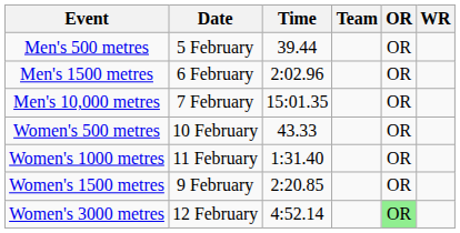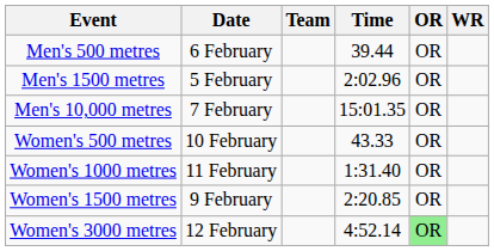columns swapped: Team <-> Time
Men's 500 metres | Date: 5 February -> 6 February
Men's 1500 metres | Date: 6 February -> 5 February
